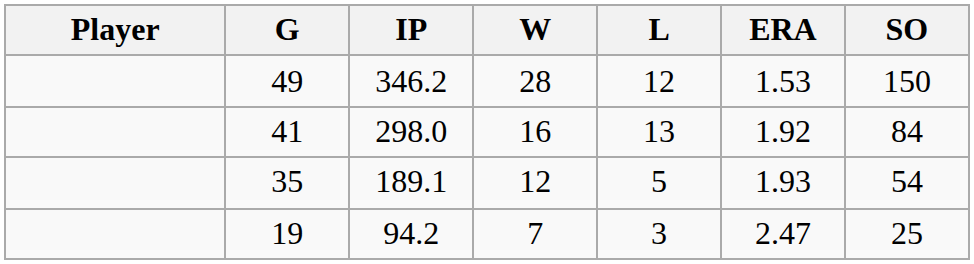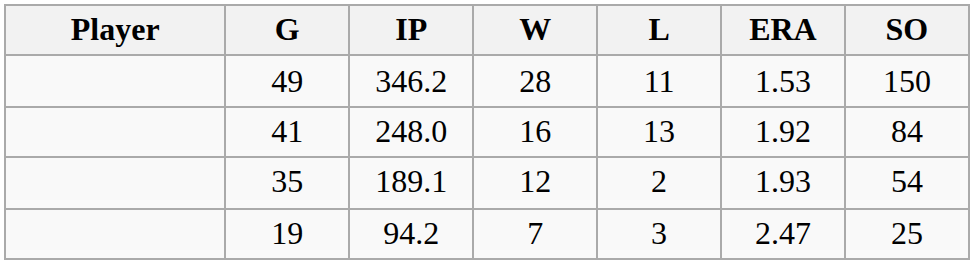49 | L: 12 -> 11
41 | IP: 298.0 -> 248.0
35 | L: 5 -> 2
